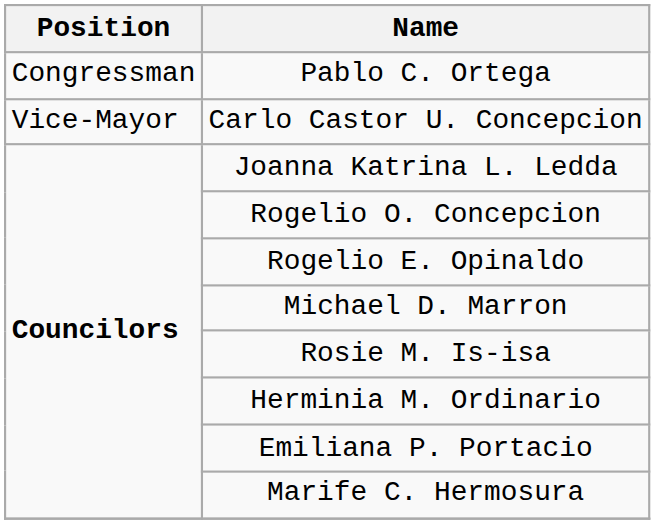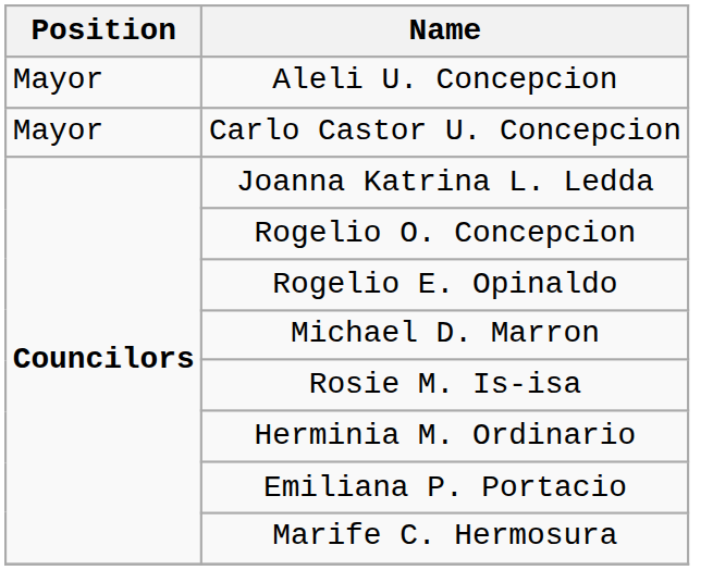- row: Congressman | Pablo C. Ortega
+ row: Mayor | Aleli U. Concepcion
Carlo Castor U. Concepcion | Position: Vice-Mayor -> Mayor
